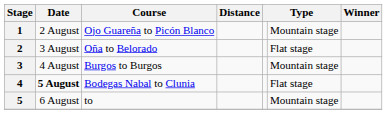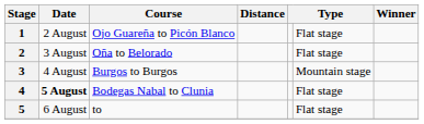1 | column 6: Mountain stage -> Flat stage
5 | column 6: Mountain stage -> Flat stage
